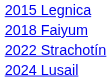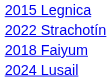rows swapped: 2018 Faiyum <-> 2022 Strachotín
